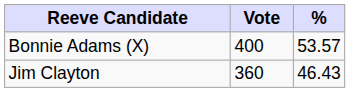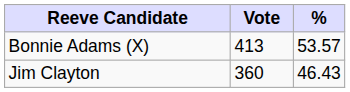Bonnie Adams (X) | Vote: 400 -> 413
